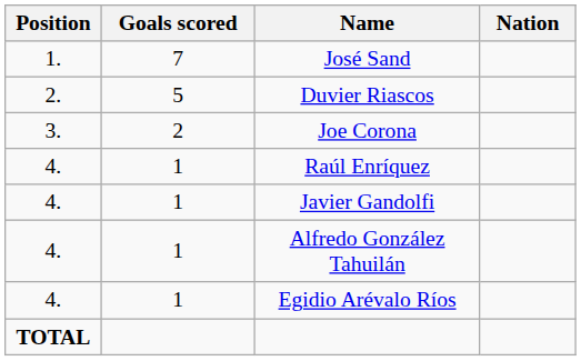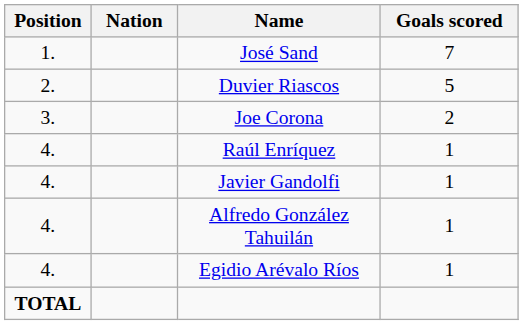columns swapped: Nation <-> Goals scored
